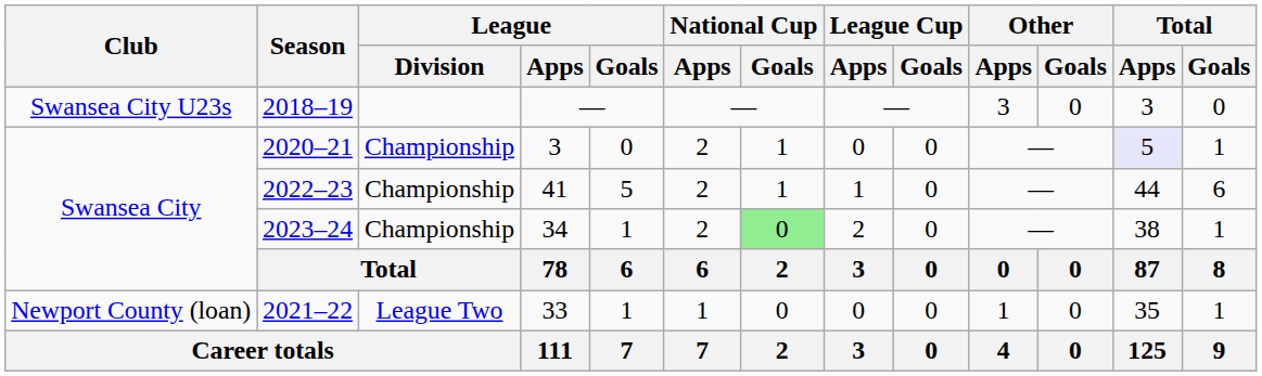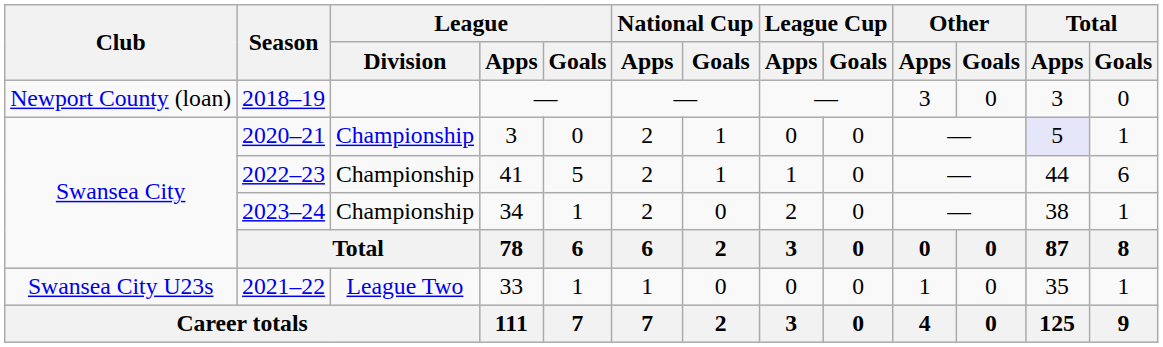2018–19 | Club: Swansea City U23s -> Newport County (loan)
2023–24 | National Cup / Goals: lightgreen background -> no background
2021–22 | Club: Newport County (loan) -> Swansea City U23s
